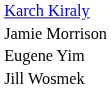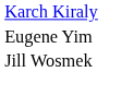- row: Jamie Morrison
